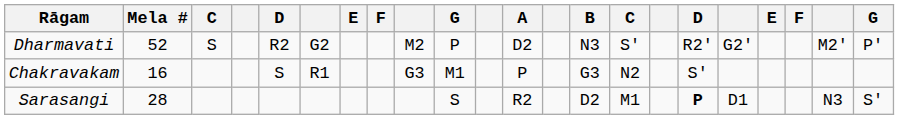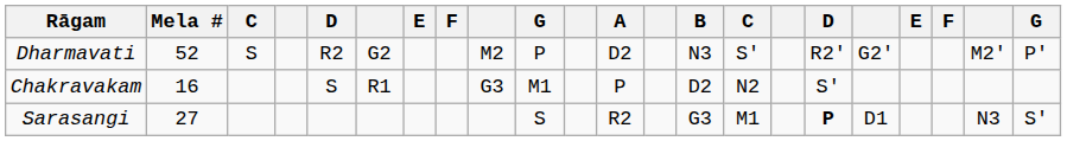Chakravakam | B: G3 -> D2
Sarasangi | Mela #: 28 -> 27
Sarasangi | B: D2 -> G3
